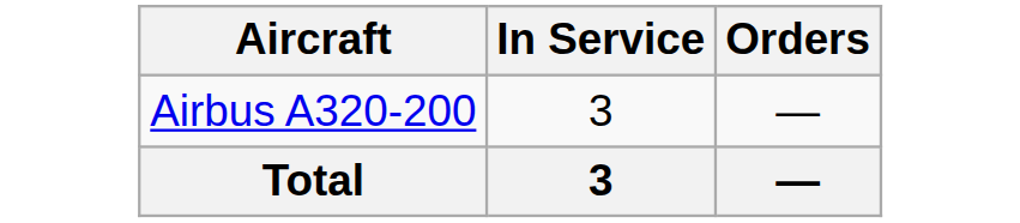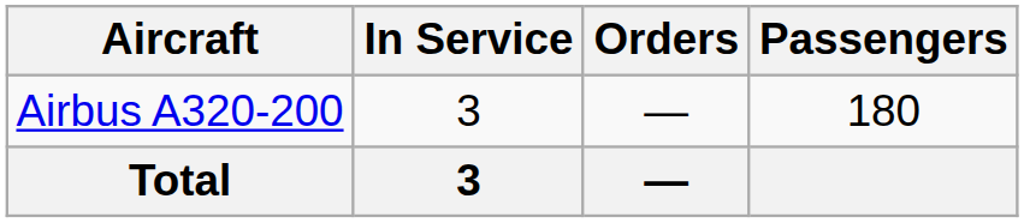+ column: Passengers | 180
